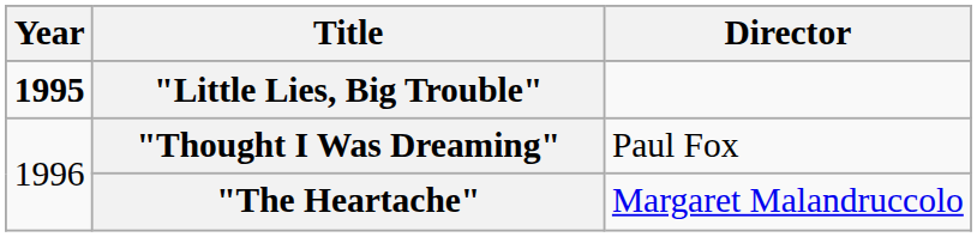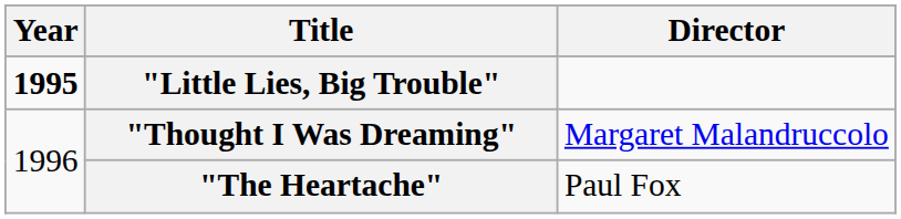"Thought I Was Dreaming" | Director: Paul Fox -> Margaret Malandruccolo
"The Heartache" | Director: Margaret Malandruccolo -> Paul Fox
